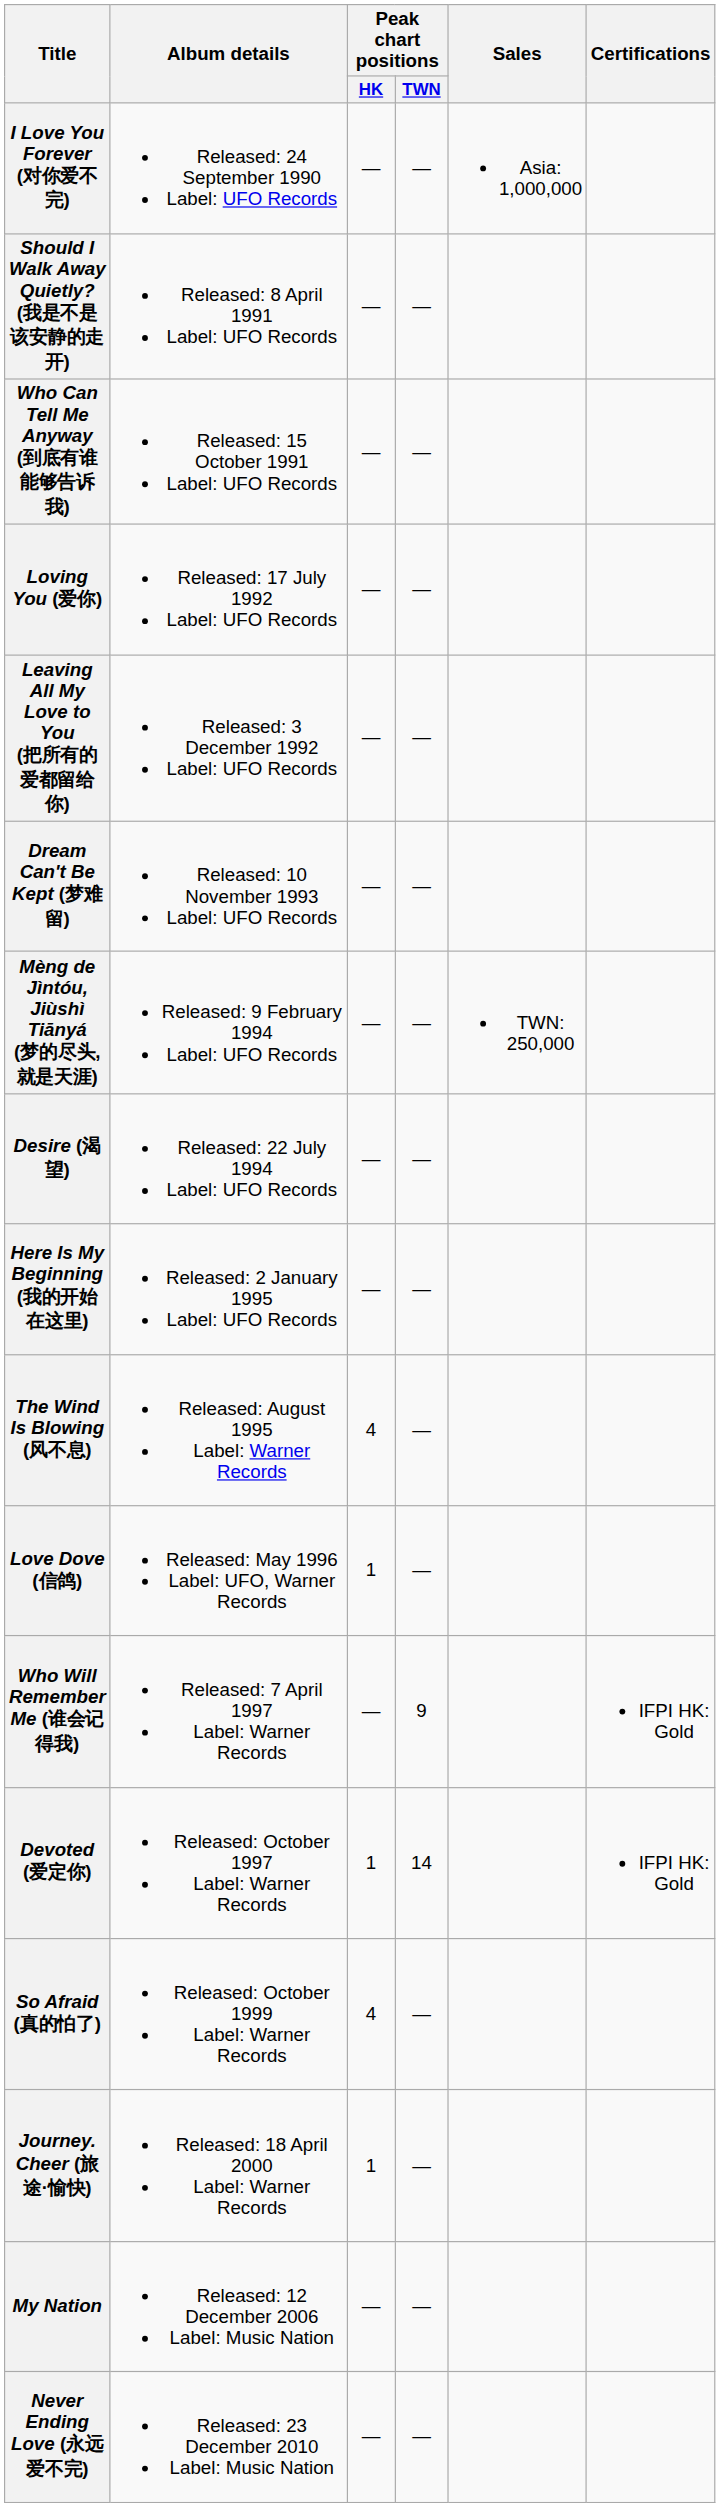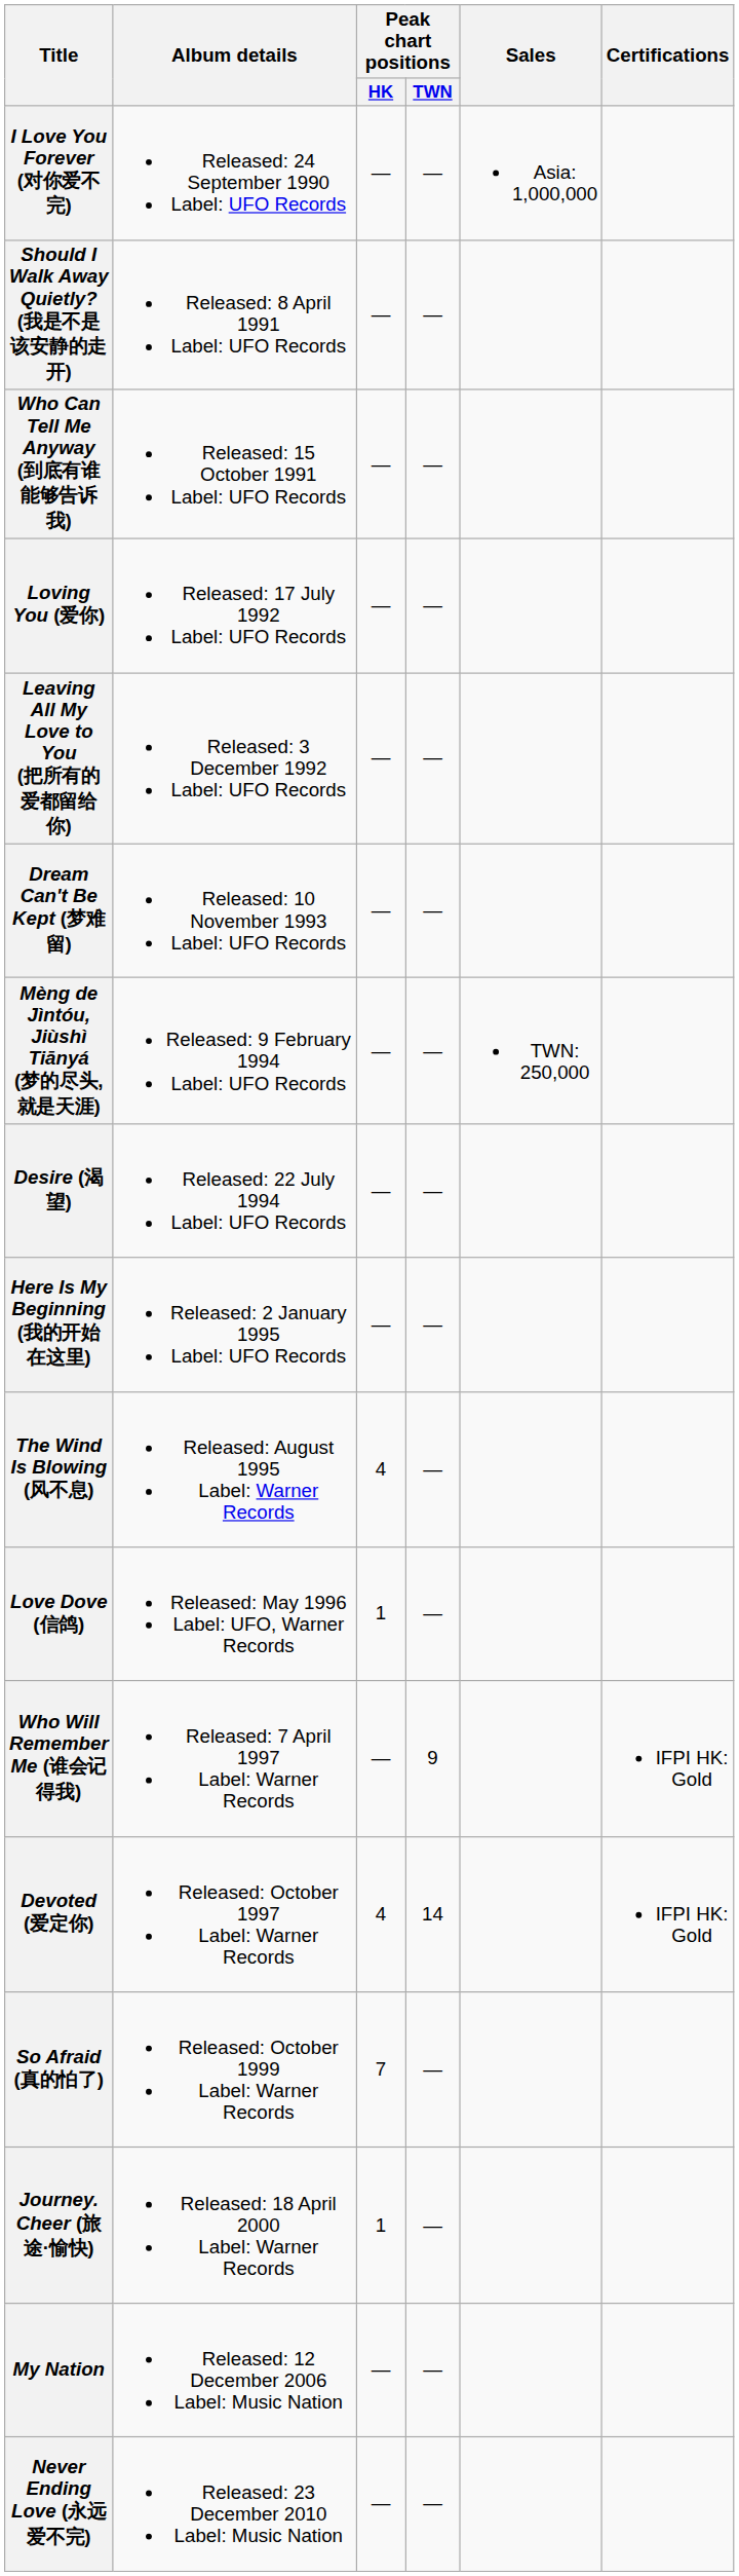Devoted (爱定你) | Peak chart positions / HK: 1 -> 4
So Afraid (真的怕了) | Peak chart positions / HK: 4 -> 7
